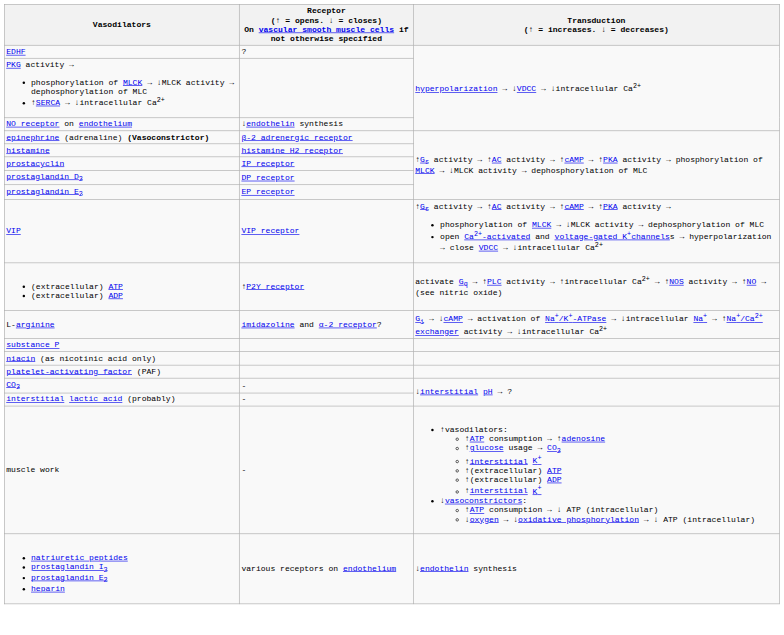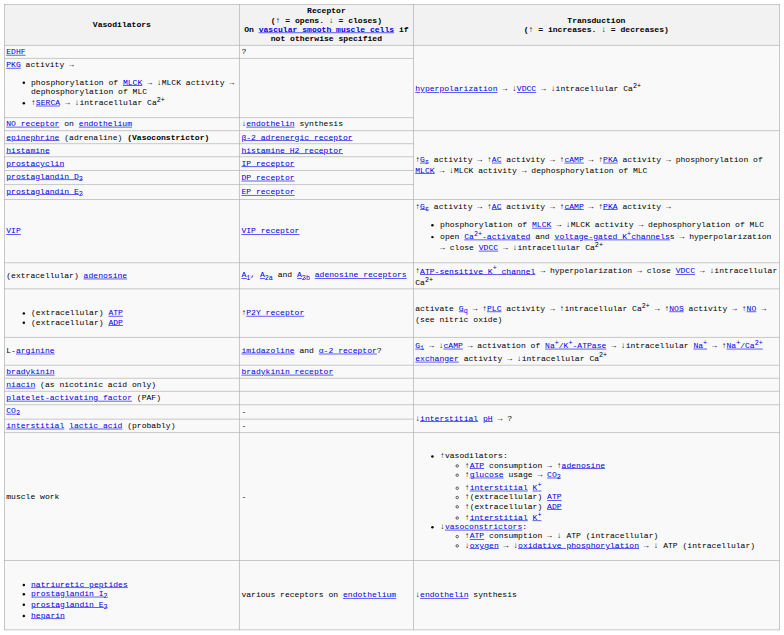+ row: (extracellular) adenosine | A1, A2a and A2b adenosine receptors | ↑ATP-sensitive K+ channel → hyperpolarization → close VDCC → ↓intracellular Ca2+
+ row: bradykinin | bradykinin receptor
- row: substance P
